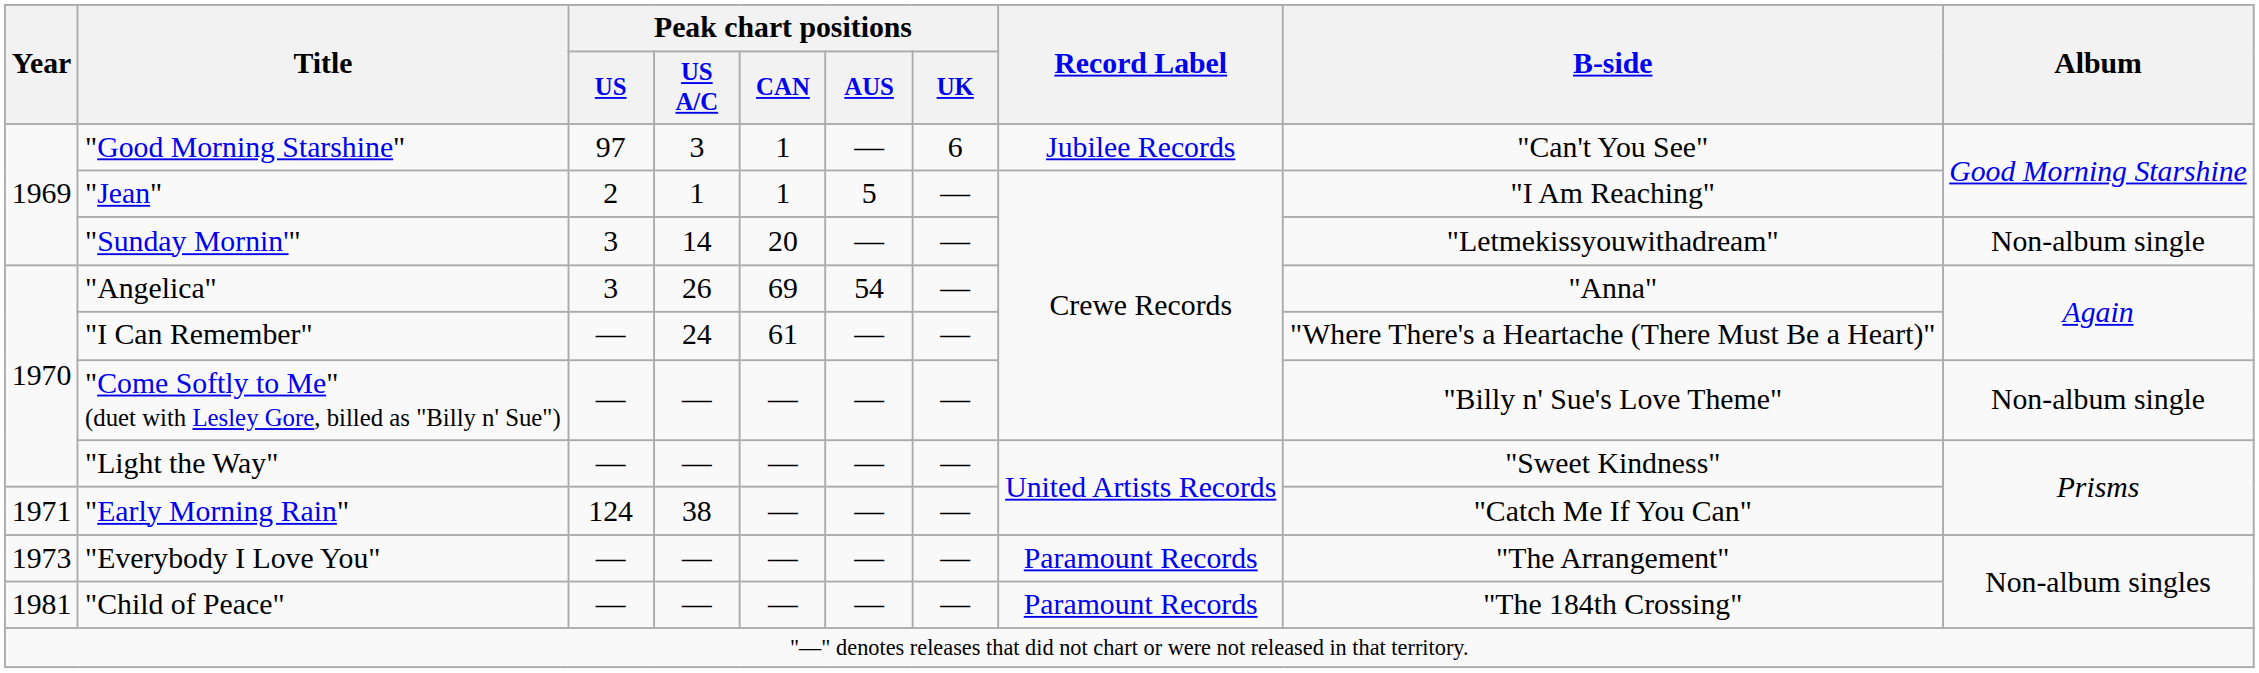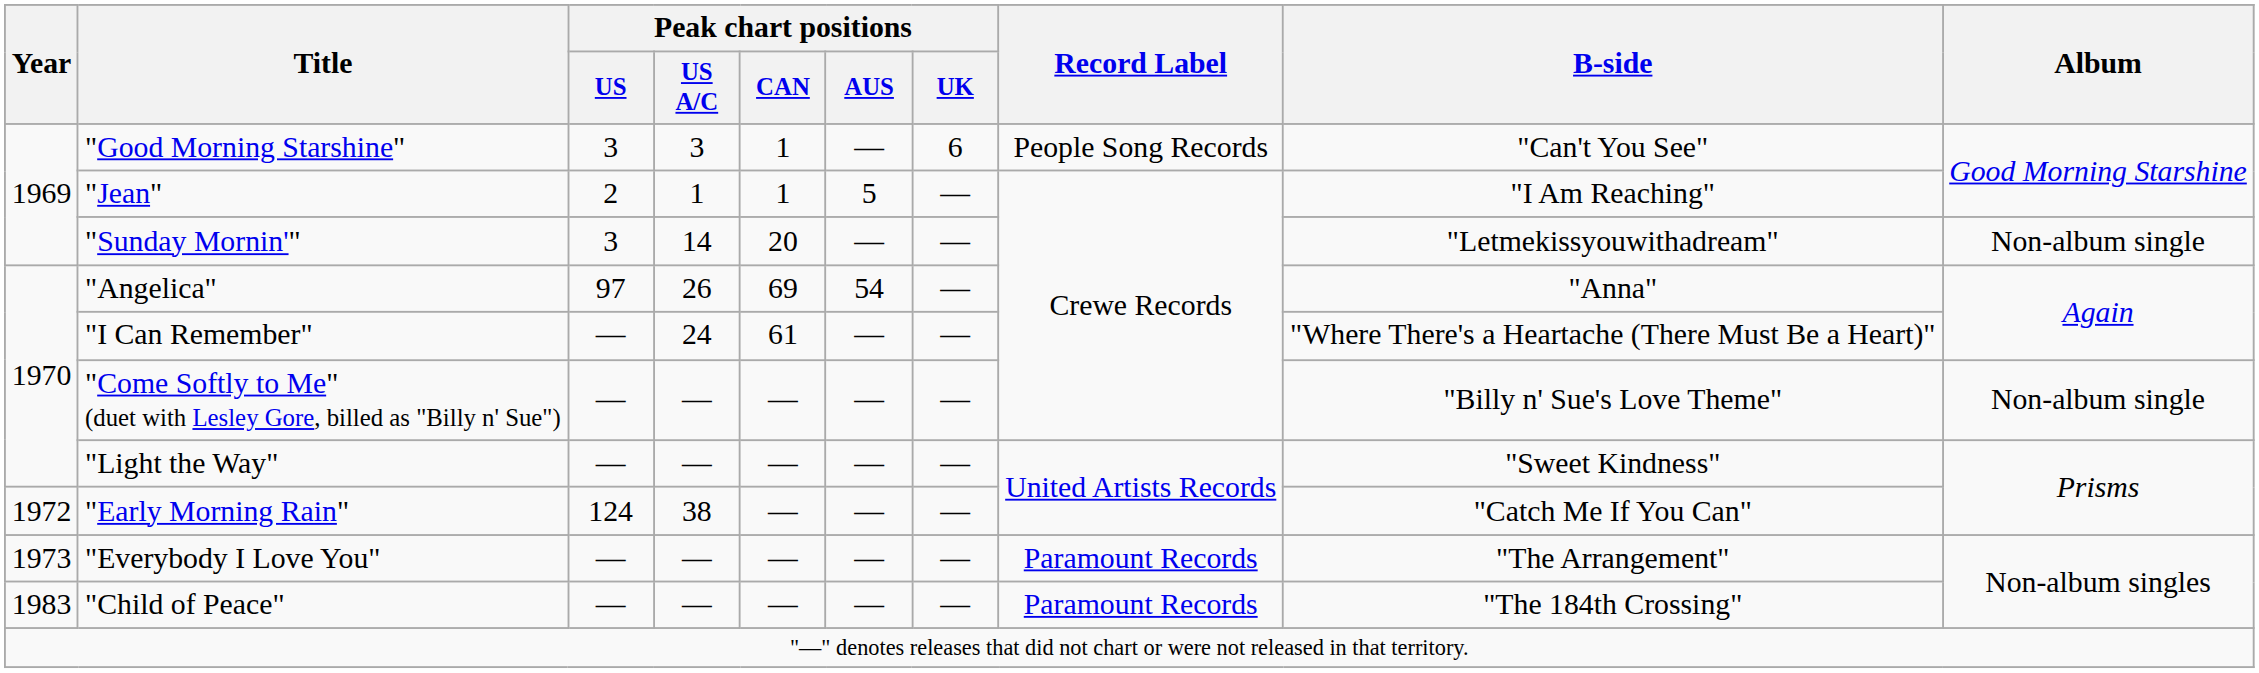"Good Morning Starshine" | Peak chart positions / US: 97 -> 3
"Good Morning Starshine" | Record Label: Jubilee Records -> People Song Records
"Angelica" | Peak chart positions / US: 3 -> 97
"Early Morning Rain" | Year: 1971 -> 1972
"Child of Peace" | Year: 1981 -> 1983
